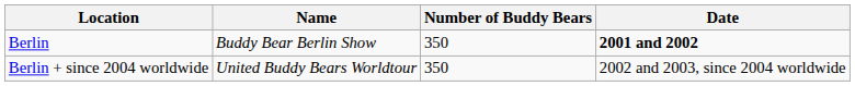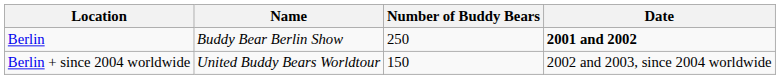Berlin | Number of Buddy Bears: 350 -> 250
Berlin + since 2004 worldwide | Number of Buddy Bears: 350 -> 150
